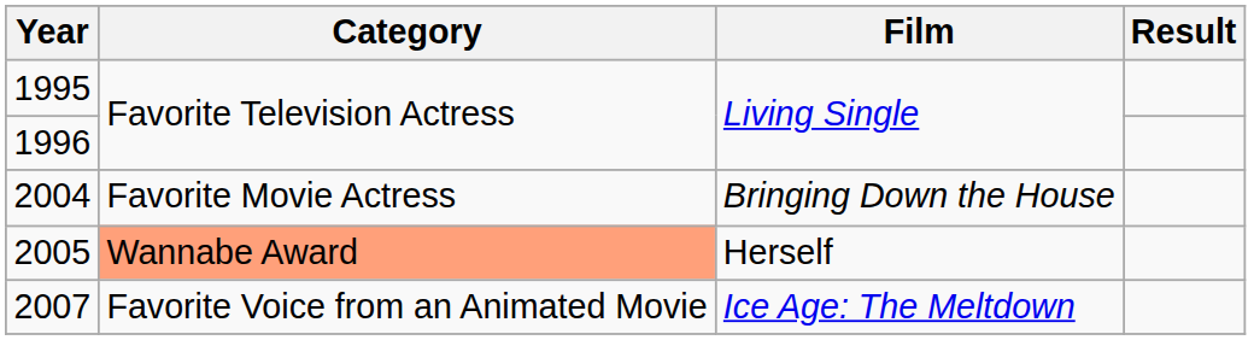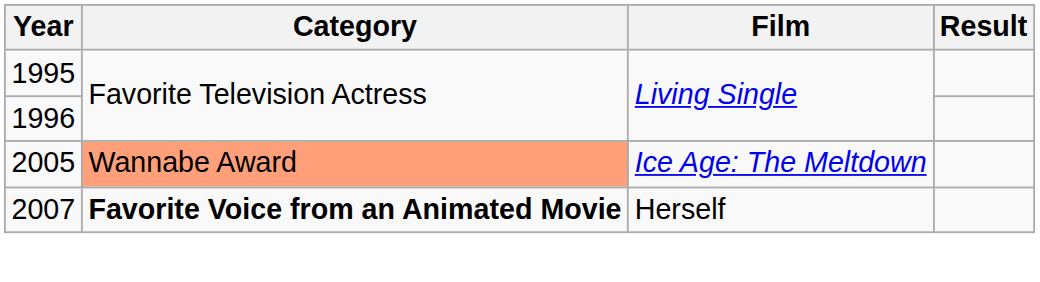- row: 2004 | Favorite Movie Actress | Bringing Down the House
2005 | Film: Herself -> Ice Age: The Meltdown
2007 | Category: normal -> bold
2007 | Film: Ice Age: The Meltdown -> Herself
